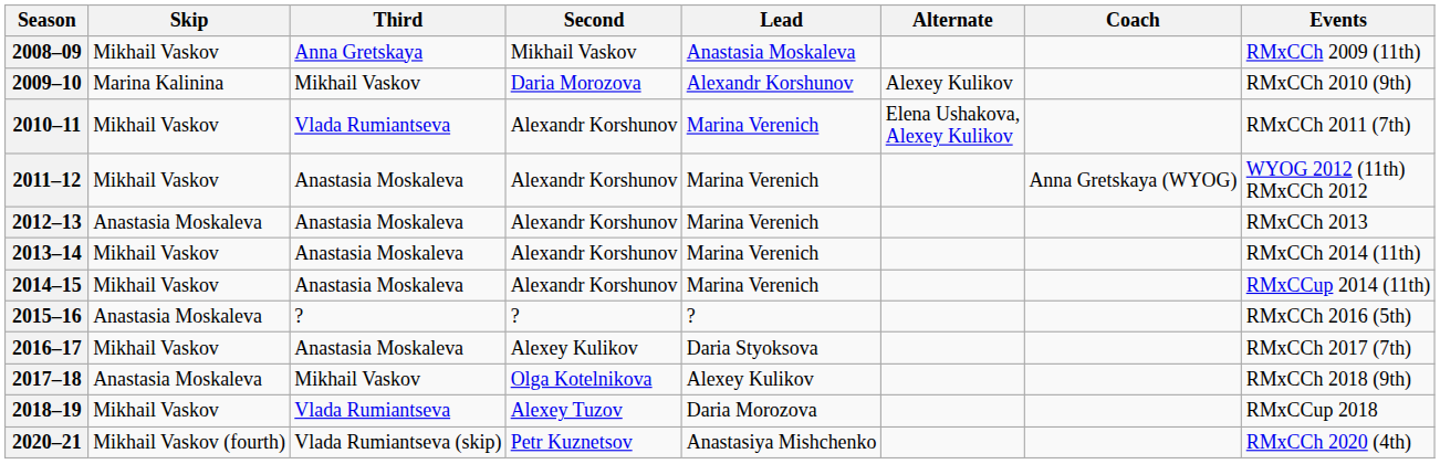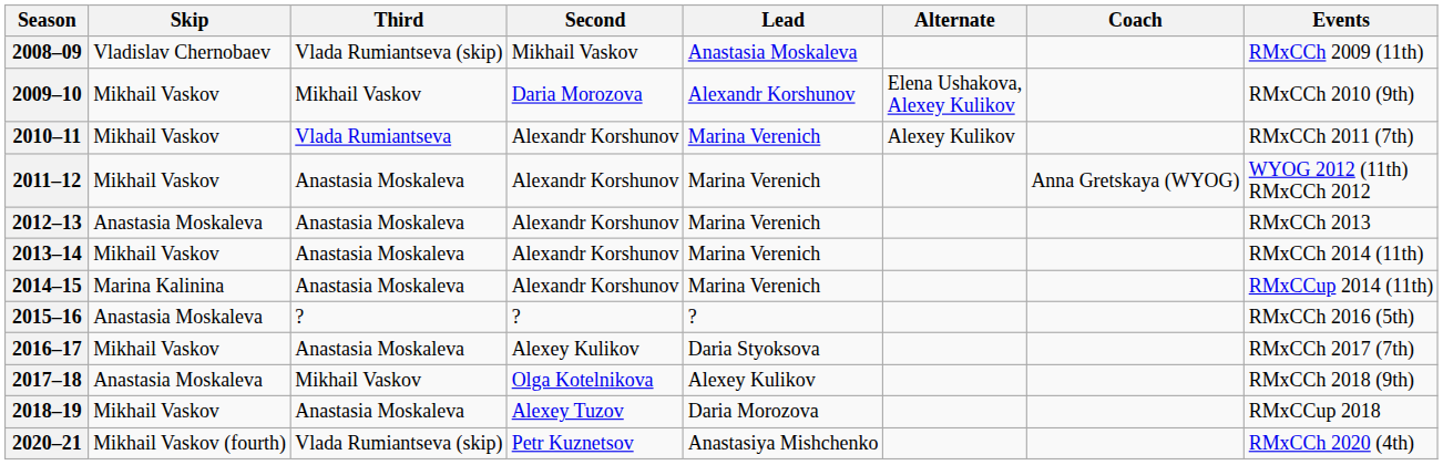2008–09 | Skip: Mikhail Vaskov -> Vladislav Chernobaev
2008–09 | Third: Anna Gretskaya -> Vlada Rumiantseva (skip)
2009–10 | Skip: Marina Kalinina -> Mikhail Vaskov
2009–10 | Alternate: Alexey Kulikov -> Elena Ushakova, Alexey Kulikov
2010–11 | Alternate: Elena Ushakova, Alexey Kulikov -> Alexey Kulikov
2014–15 | Skip: Mikhail Vaskov -> Marina Kalinina
2018–19 | Third: Vlada Rumiantseva -> Anastasia Moskaleva
